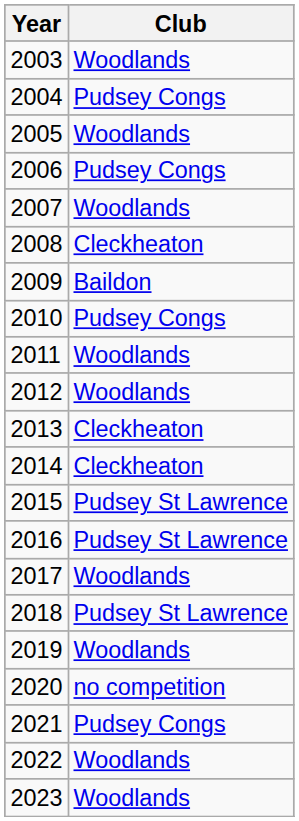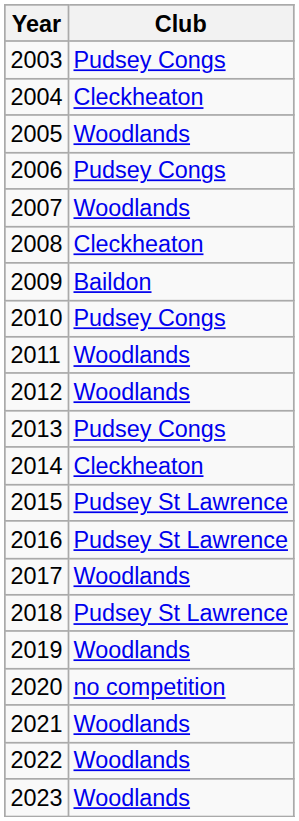2003 | Club: Woodlands -> Pudsey Congs
2004 | Club: Pudsey Congs -> Cleckheaton
2013 | Club: Cleckheaton -> Pudsey Congs
2021 | Club: Pudsey Congs -> Woodlands
